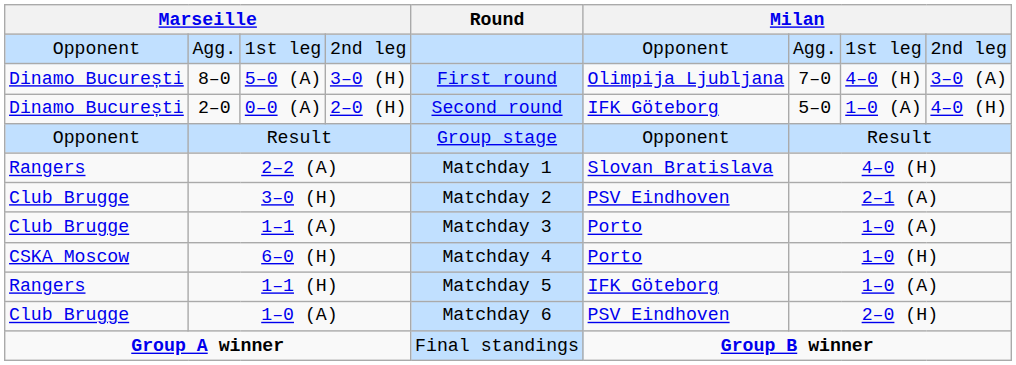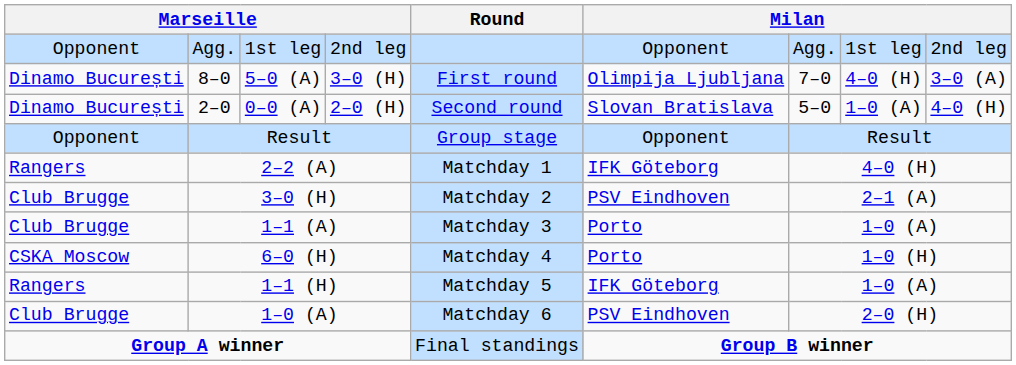2–0 | column 6: IFK Göteborg -> Slovan Bratislava
2–2 (A) | column 6: Slovan Bratislava -> IFK Göteborg
